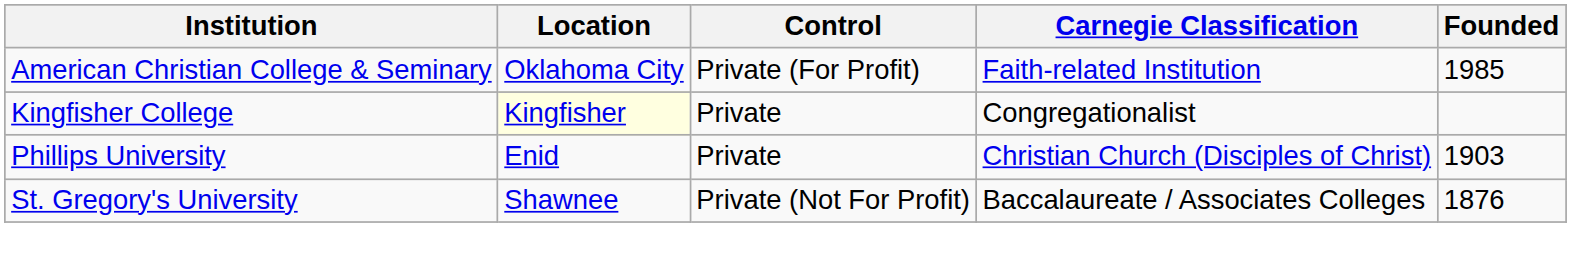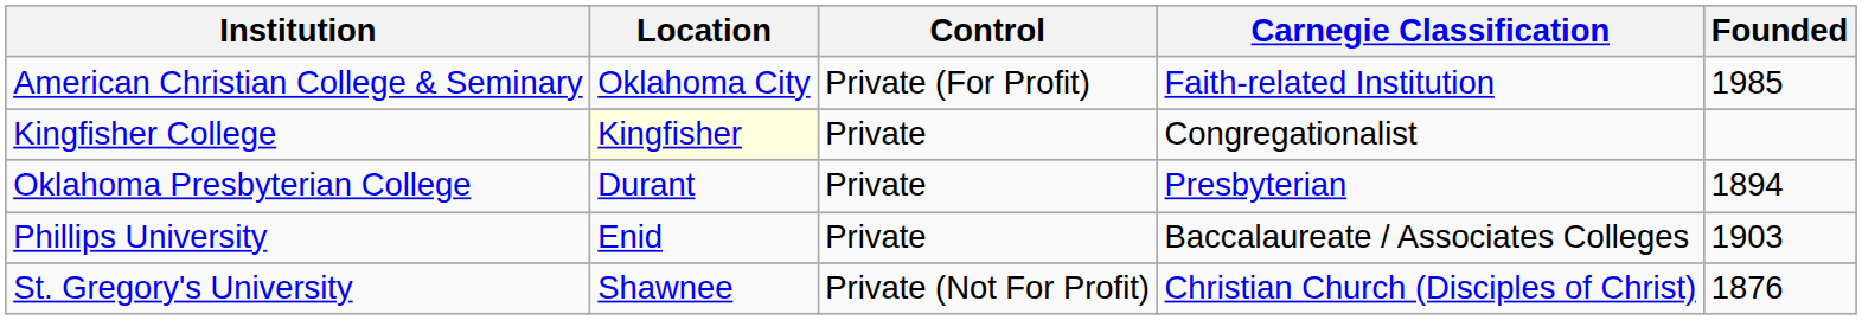+ row: Oklahoma Presbyterian College | Durant | Private | Presbyterian | 1894
Phillips University | Carnegie Classification: Christian Church (Disciples of Christ) -> Baccalaureate / Associates Colleges
St. Gregory's University | Carnegie Classification: Baccalaureate / Associates Colleges -> Christian Church (Disciples of Christ)
